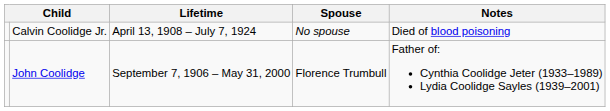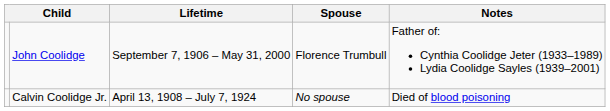rows swapped: John Coolidge <-> Calvin Coolidge Jr.
